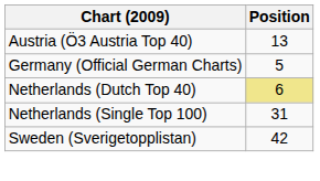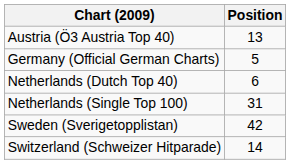Netherlands (Dutch Top 40) | Position: khaki background -> no background
+ row: Switzerland (Schweizer Hitparade) | 14
